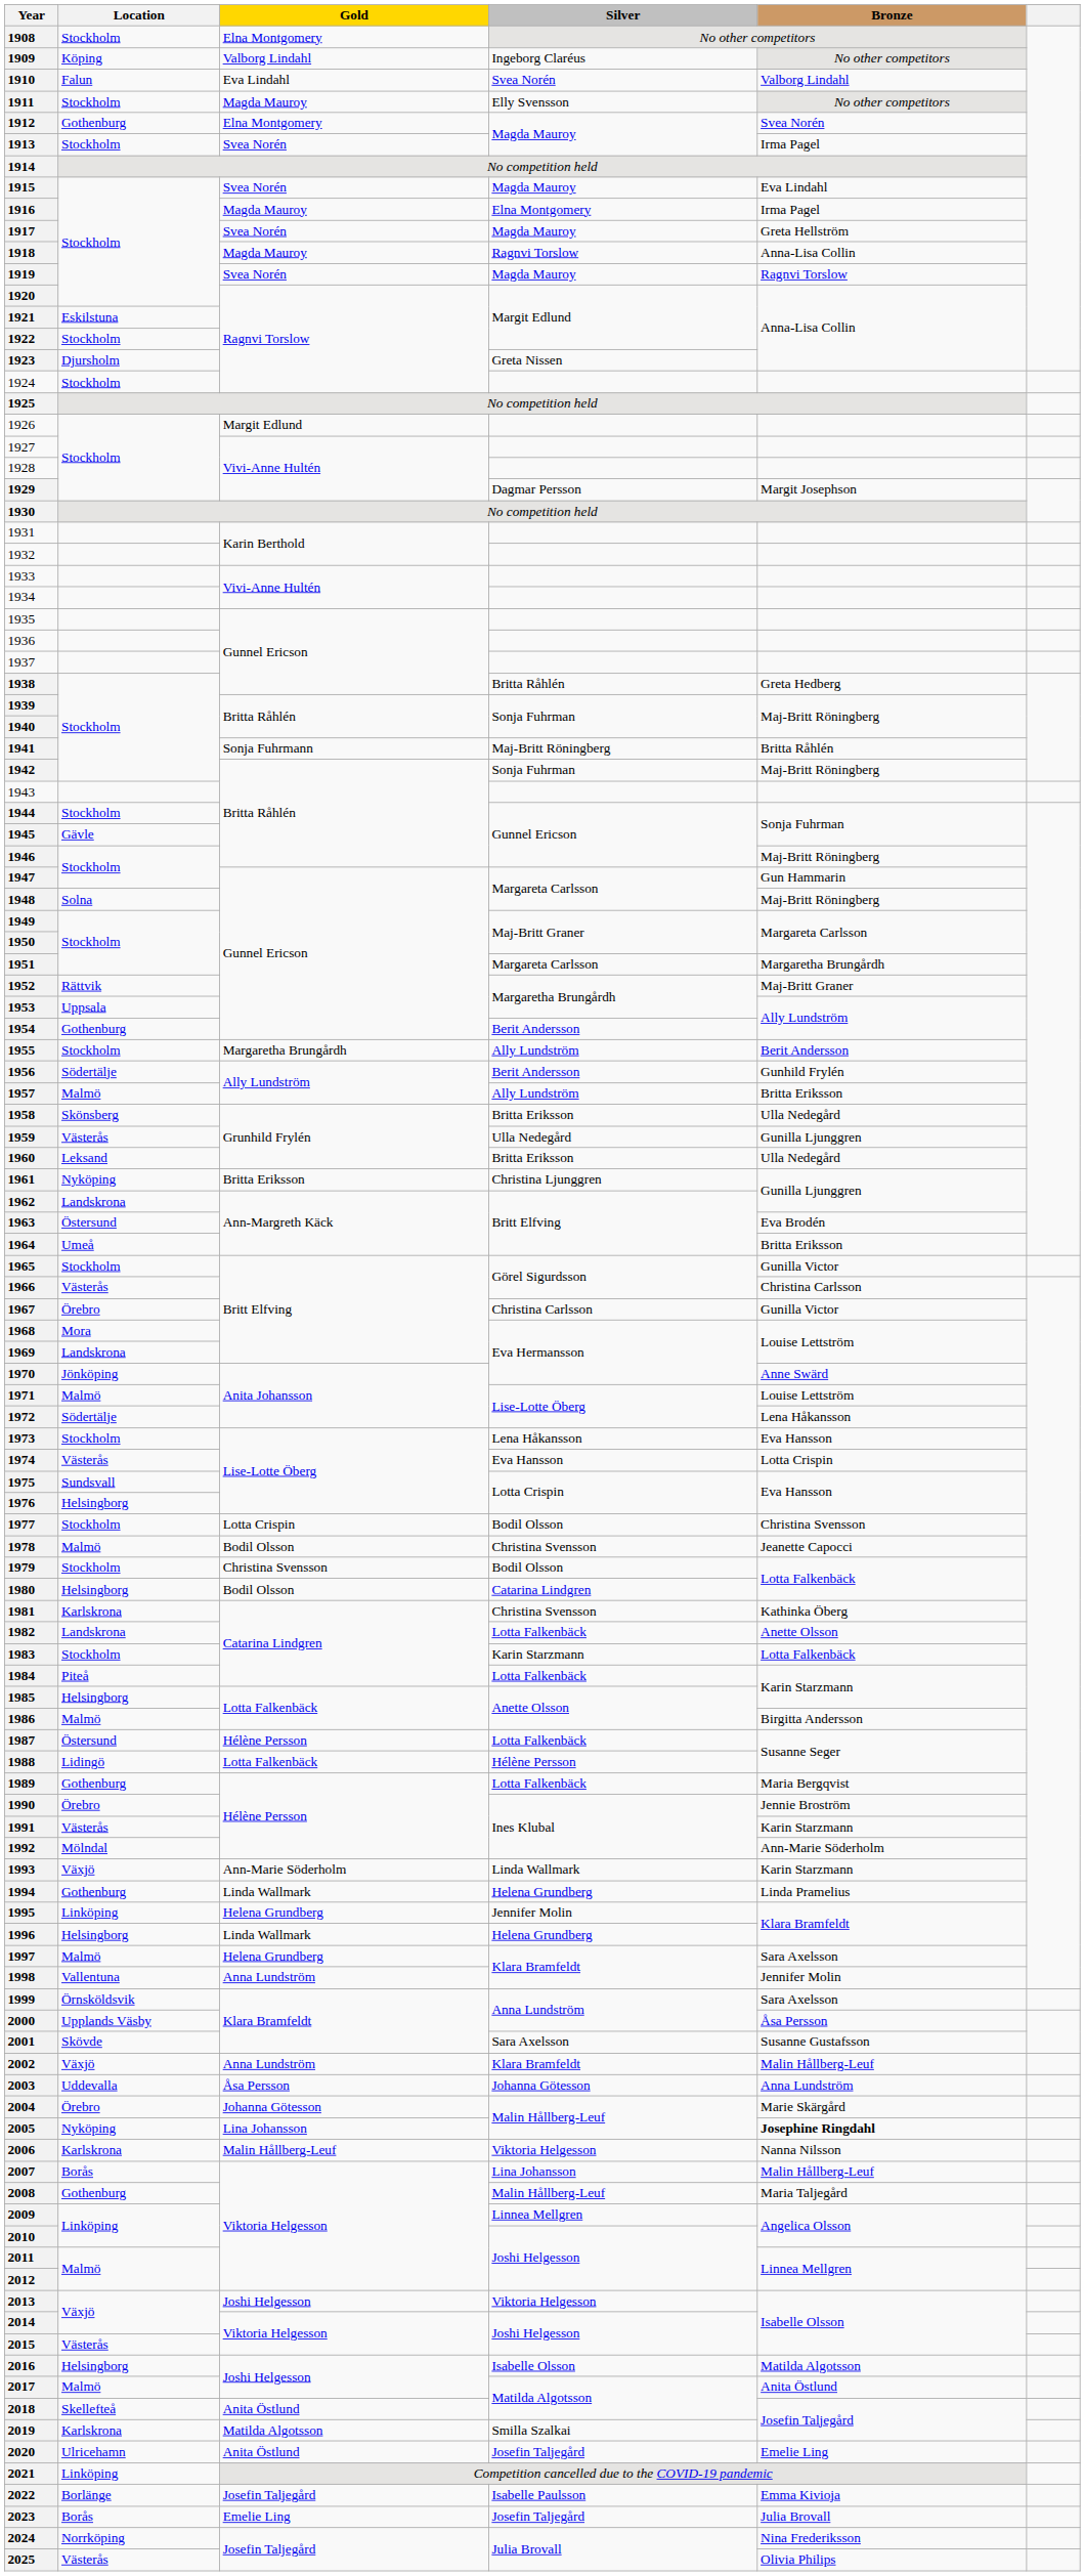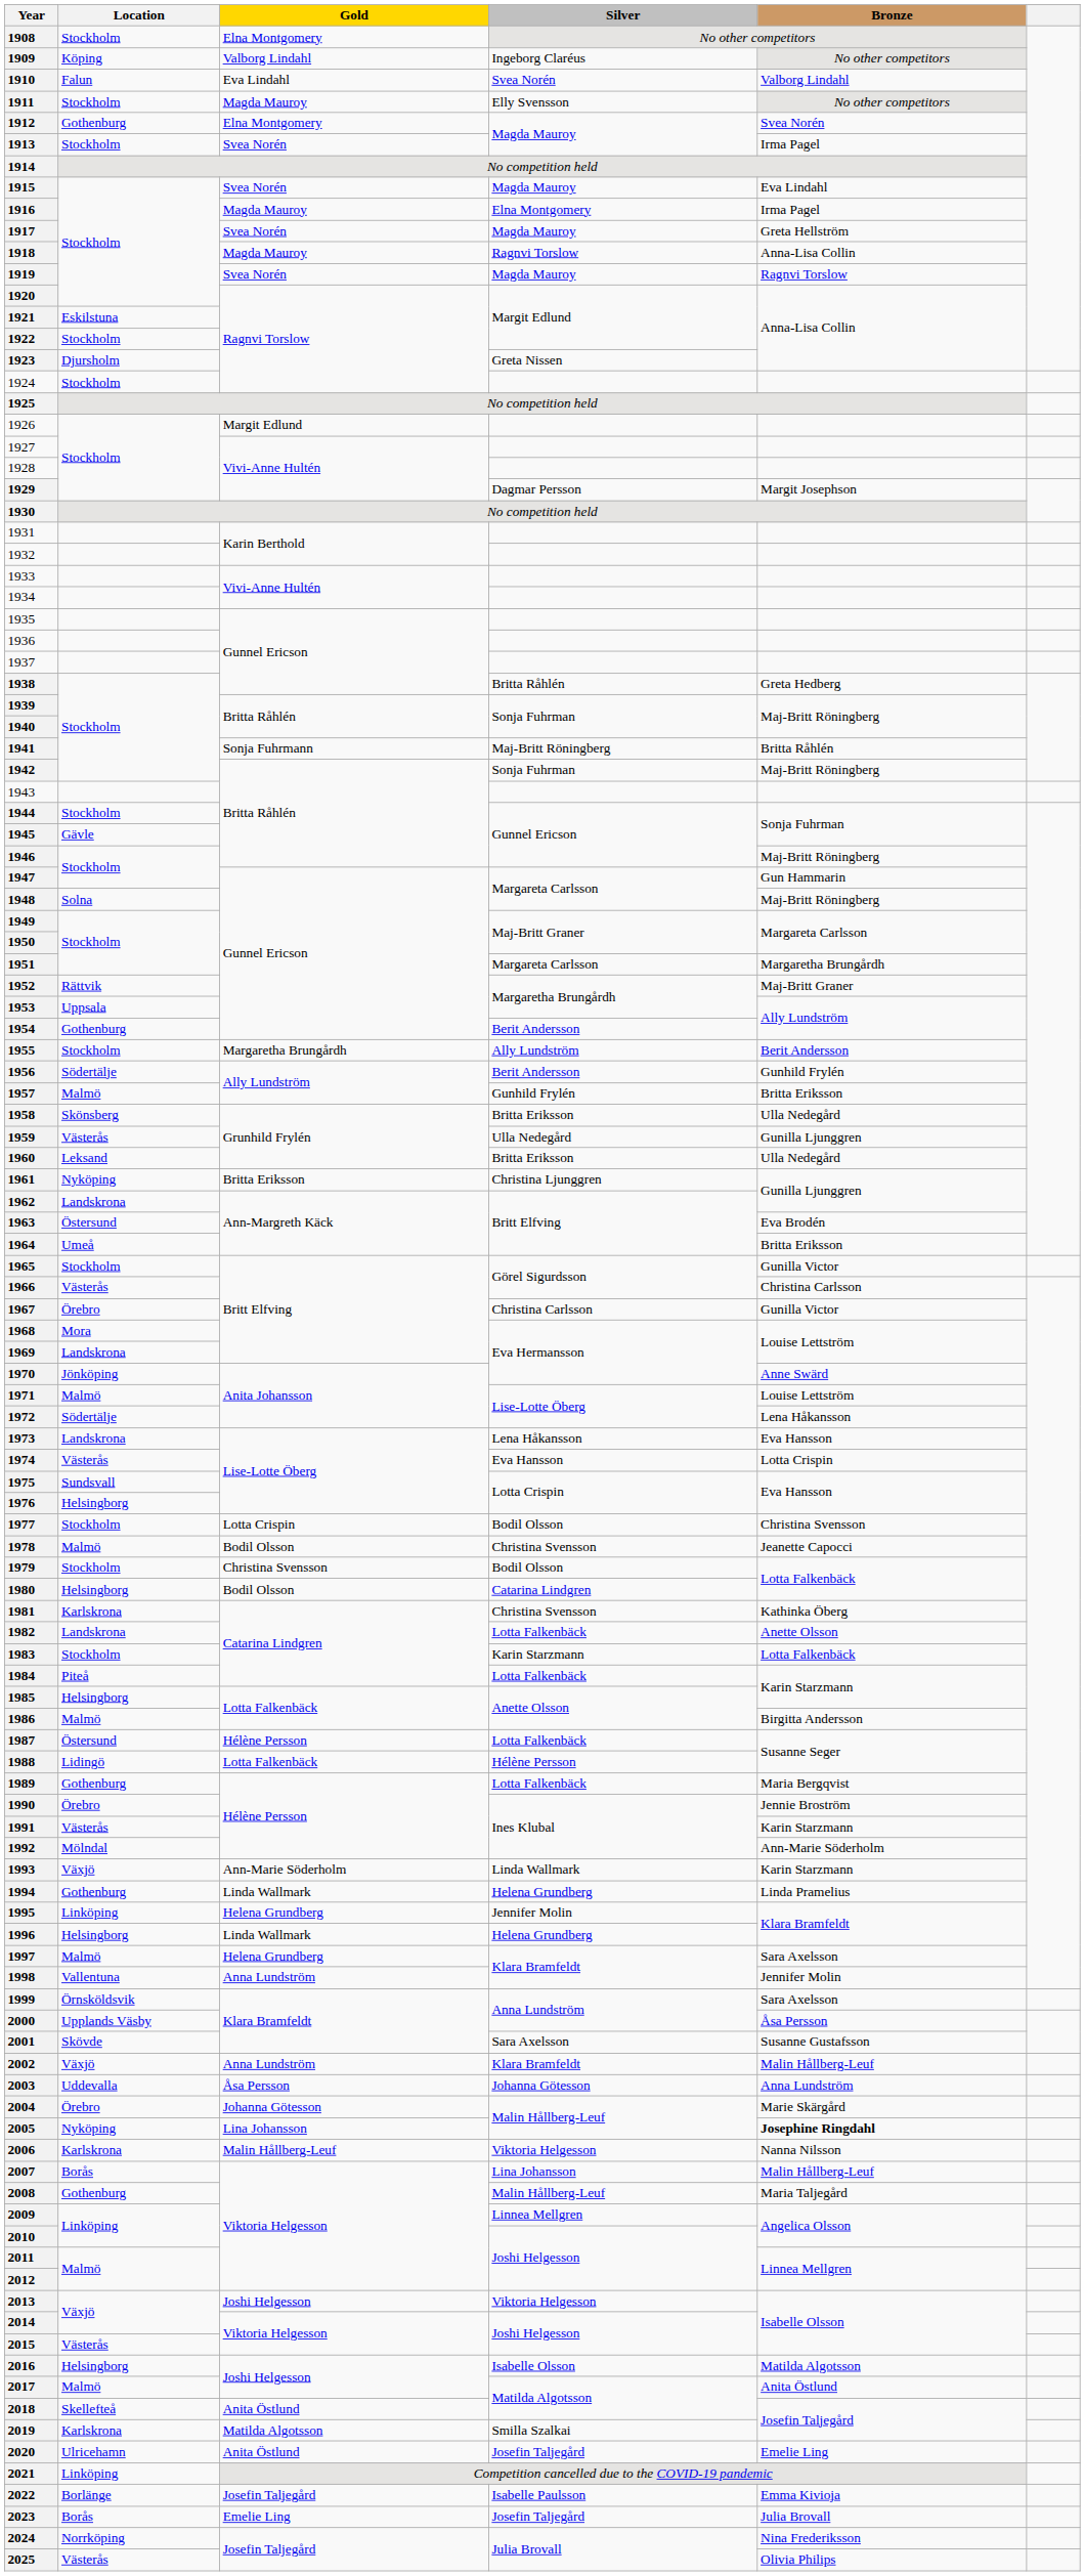1957 | Silver: Ally Lundström -> Gunhild Frylén
1973 | Location: Stockholm -> Landskrona
